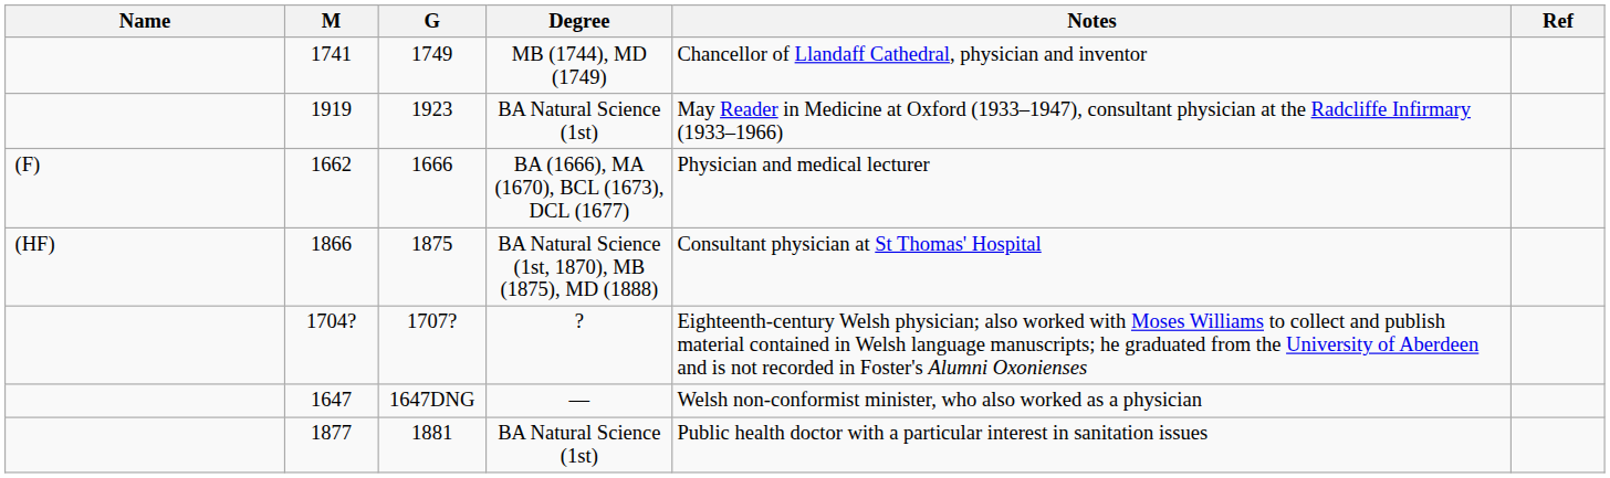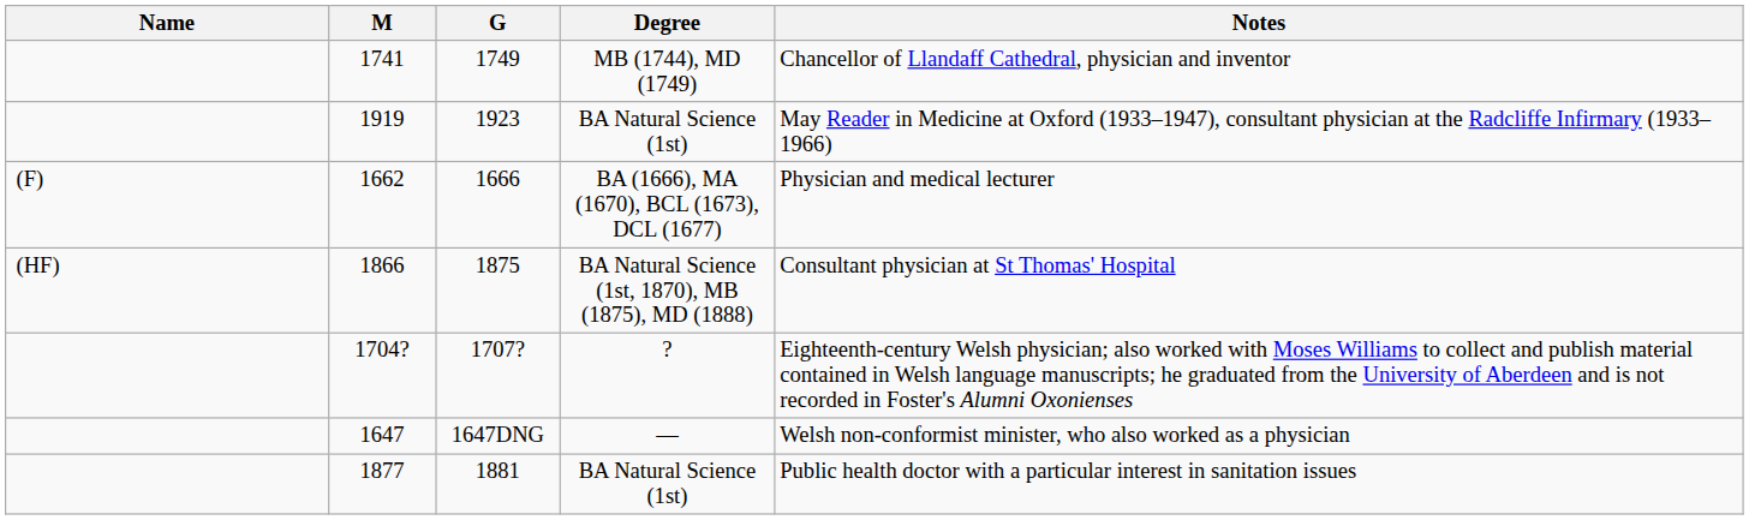- column: Ref
